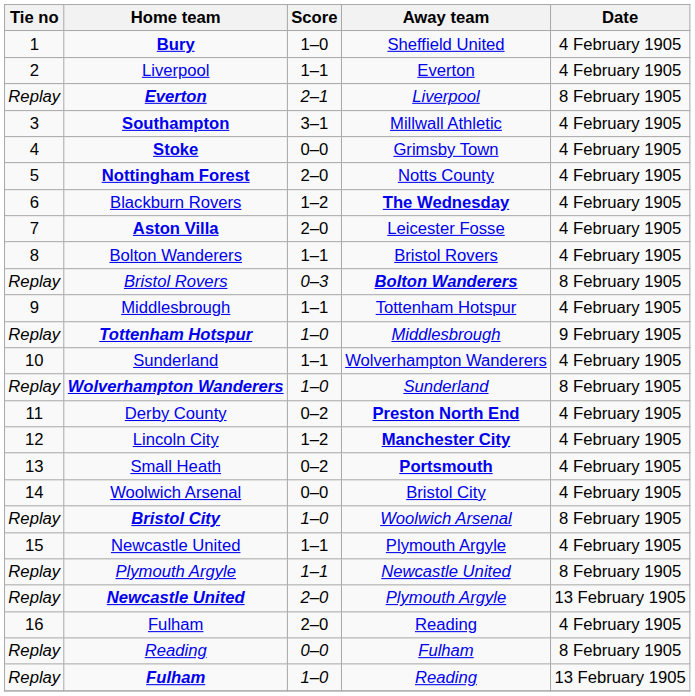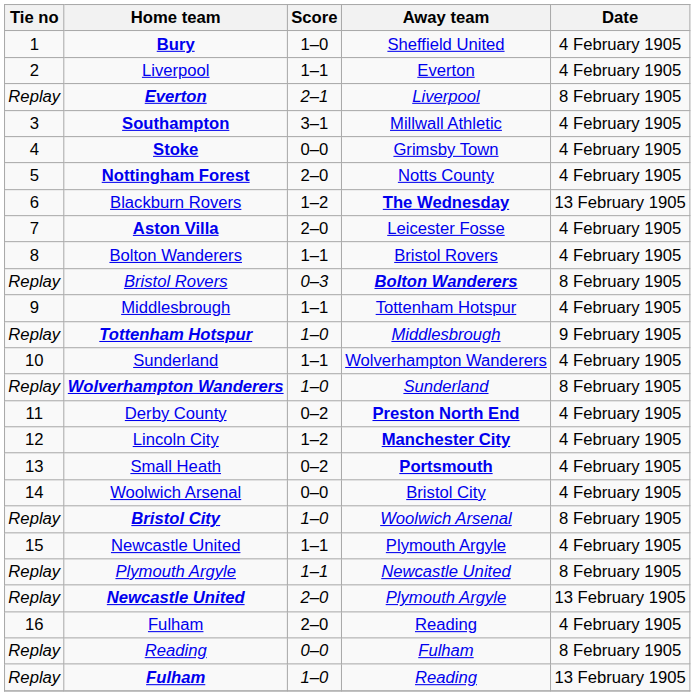Blackburn Rovers | Date: 4 February 1905 -> 13 February 1905
